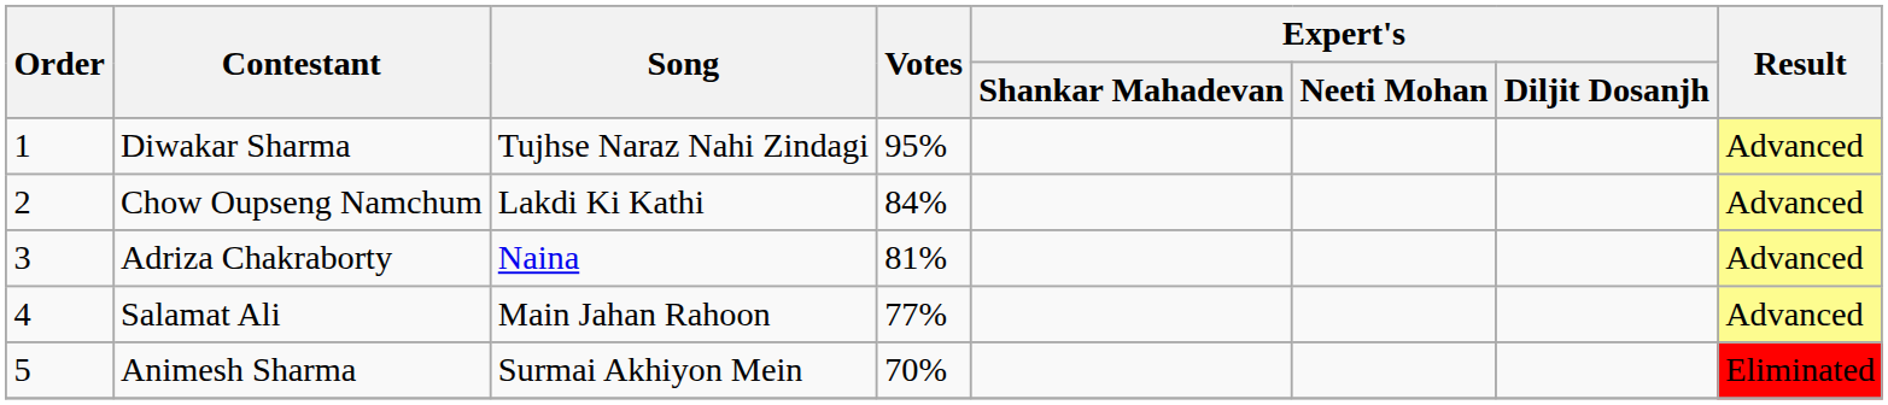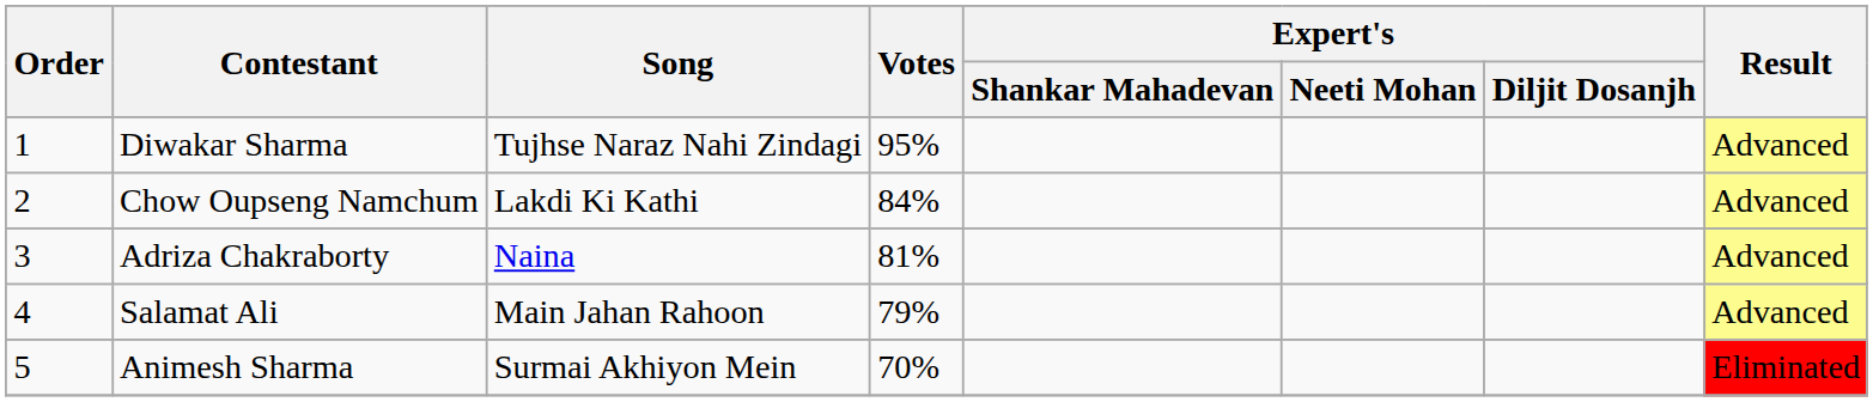Salamat Ali | Votes: 77% -> 79%
